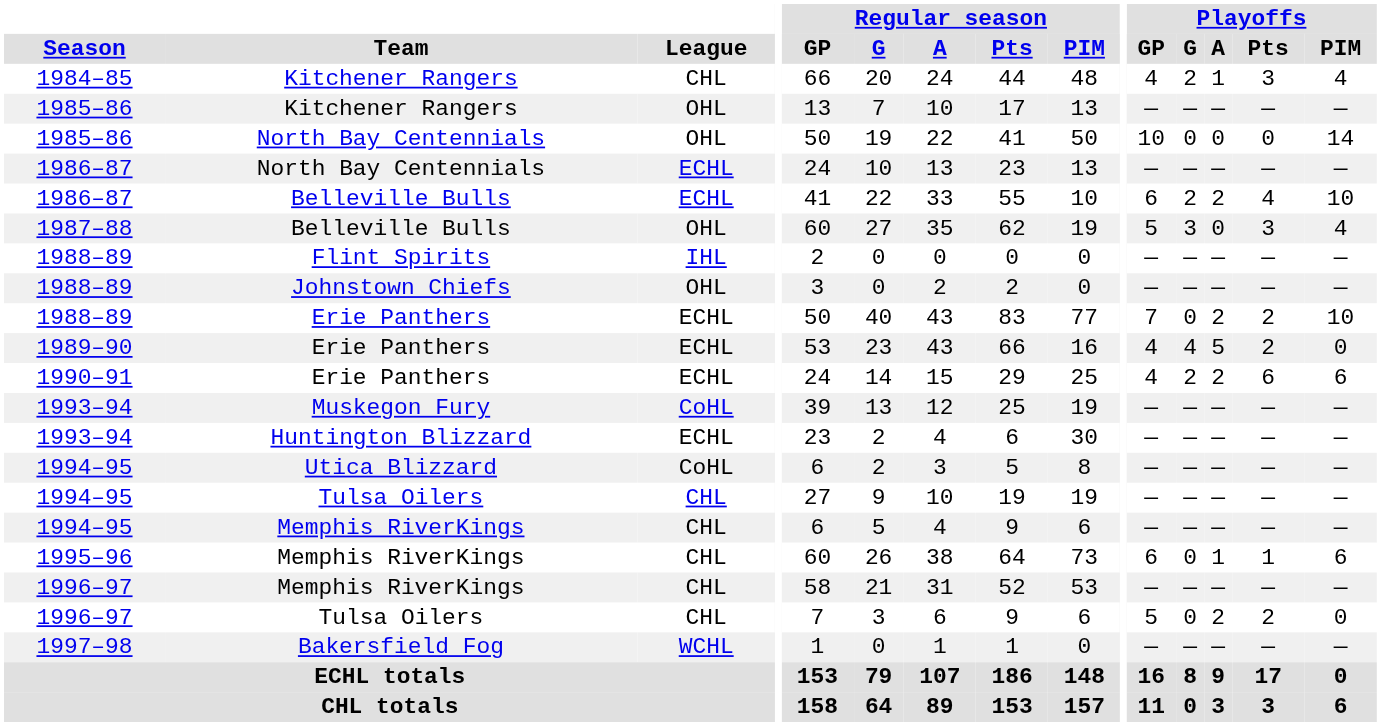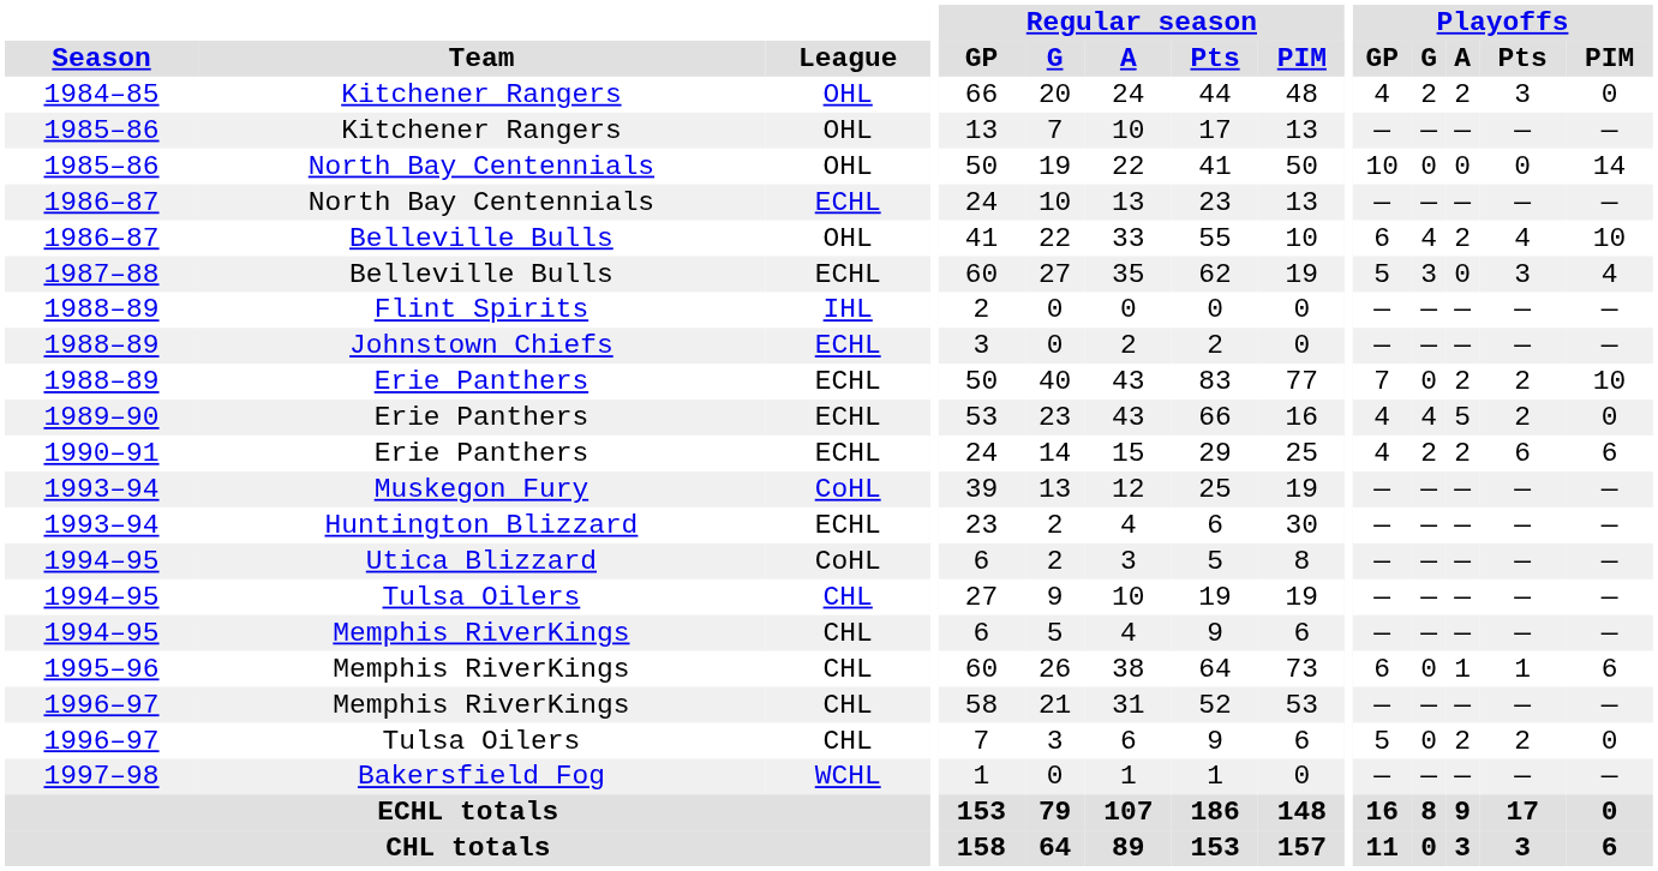1984–85 | League: CHL -> OHL
1984–85 | Playoffs / A: 1 -> 2
1984–85 | Playoffs / PIM: 4 -> 0
1986–87 / Belleville Bulls | League: ECHL -> OHL
1986–87 / Belleville Bulls | Playoffs / G: 2 -> 4
1987–88 | League: OHL -> ECHL
1988–89 / Johnstown Chiefs | League: OHL -> ECHL
